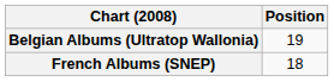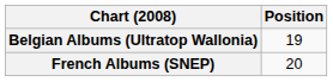French Albums (SNEP) | Position: 18 -> 20
